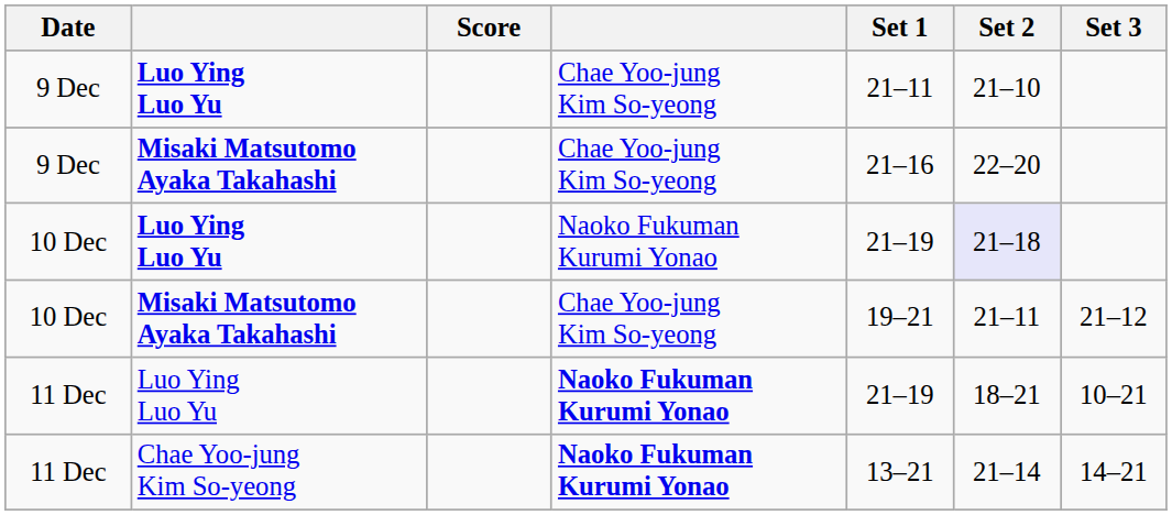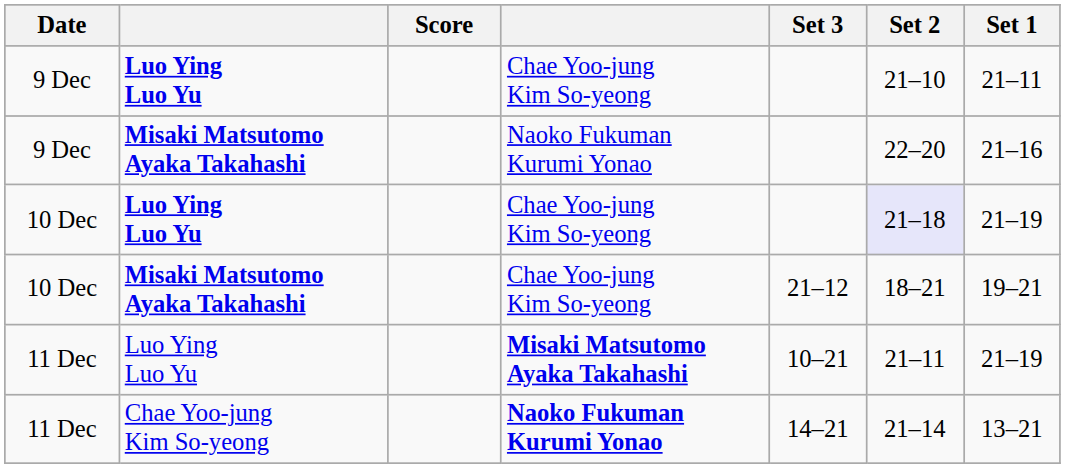columns swapped: Set 1 <-> Set 3
9 Dec / Misaki Matsutomo Ayaka Takahashi | column 4: Chae Yoo-jung Kim So-yeong -> Naoko Fukuman Kurumi Yonao
10 Dec / Luo Ying Luo Yu | column 4: Naoko Fukuman Kurumi Yonao -> Chae Yoo-jung Kim So-yeong
10 Dec / Misaki Matsutomo Ayaka Takahashi | Set 2: 21–11 -> 18–21
11 Dec / Luo Ying Luo Yu | column 4: Naoko Fukuman Kurumi Yonao -> Misaki Matsutomo Ayaka Takahashi
11 Dec / Luo Ying Luo Yu | Set 2: 18–21 -> 21–11
